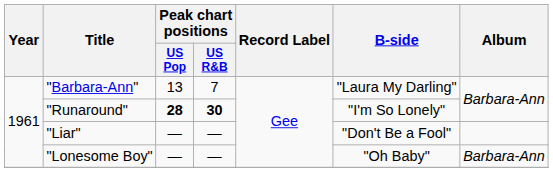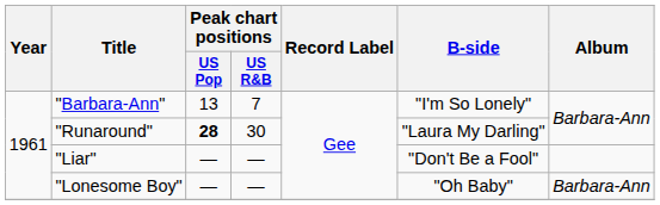"Barbara-Ann" | B-side: "Laura My Darling" -> "I'm So Lonely"
"Runaround" | Peak chart positions / US R&B: bold -> normal
"Runaround" | B-side: "I'm So Lonely" -> "Laura My Darling"
